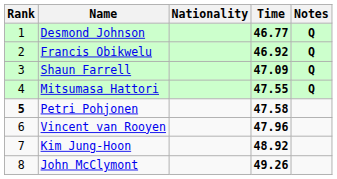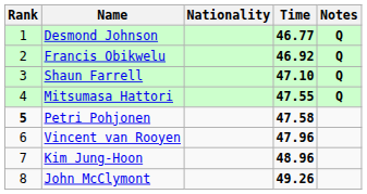Shaun Farrell | Time: 47.09 -> 47.10
Kim Jung-Hoon | Time: 48.92 -> 48.96
